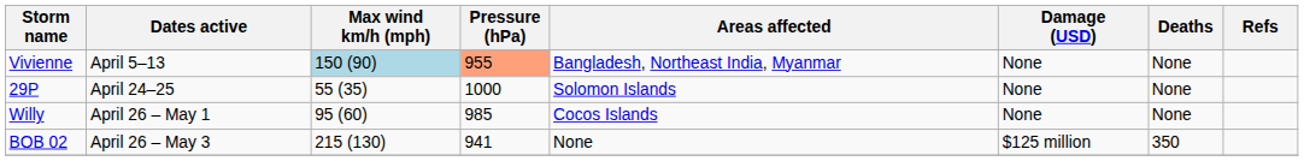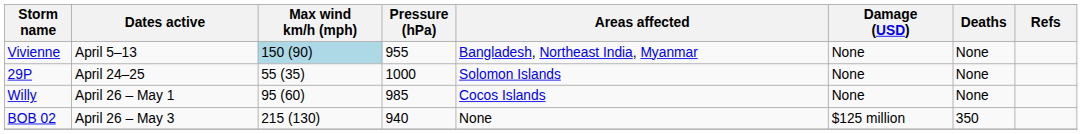Vivienne | Pressure (hPa): lightsalmon background -> no background
BOB 02 | Pressure (hPa): 941 -> 940
